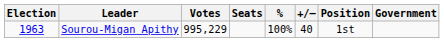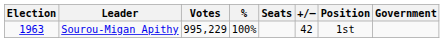columns swapped: % <-> Seats
Sourou-Migan Apithy | +/–: 40 -> 42
